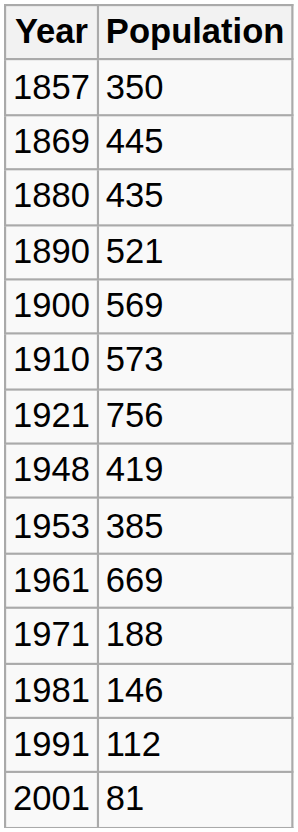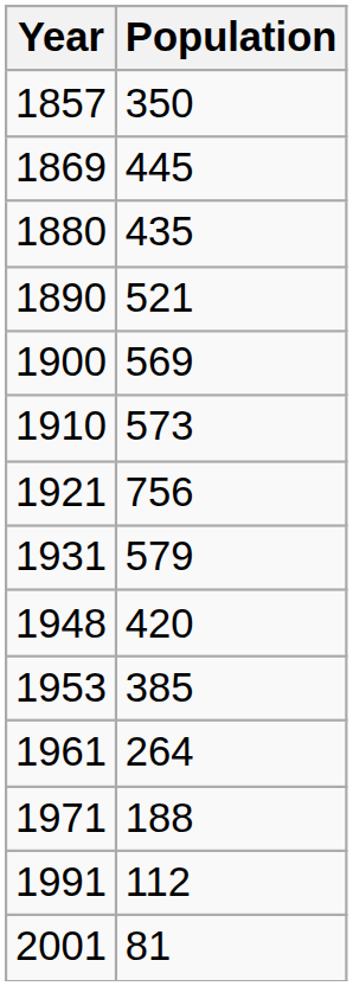+ row: 1931 | 579
1948 | Population: 419 -> 420
1961 | Population: 669 -> 264
- row: 1981 | 146
